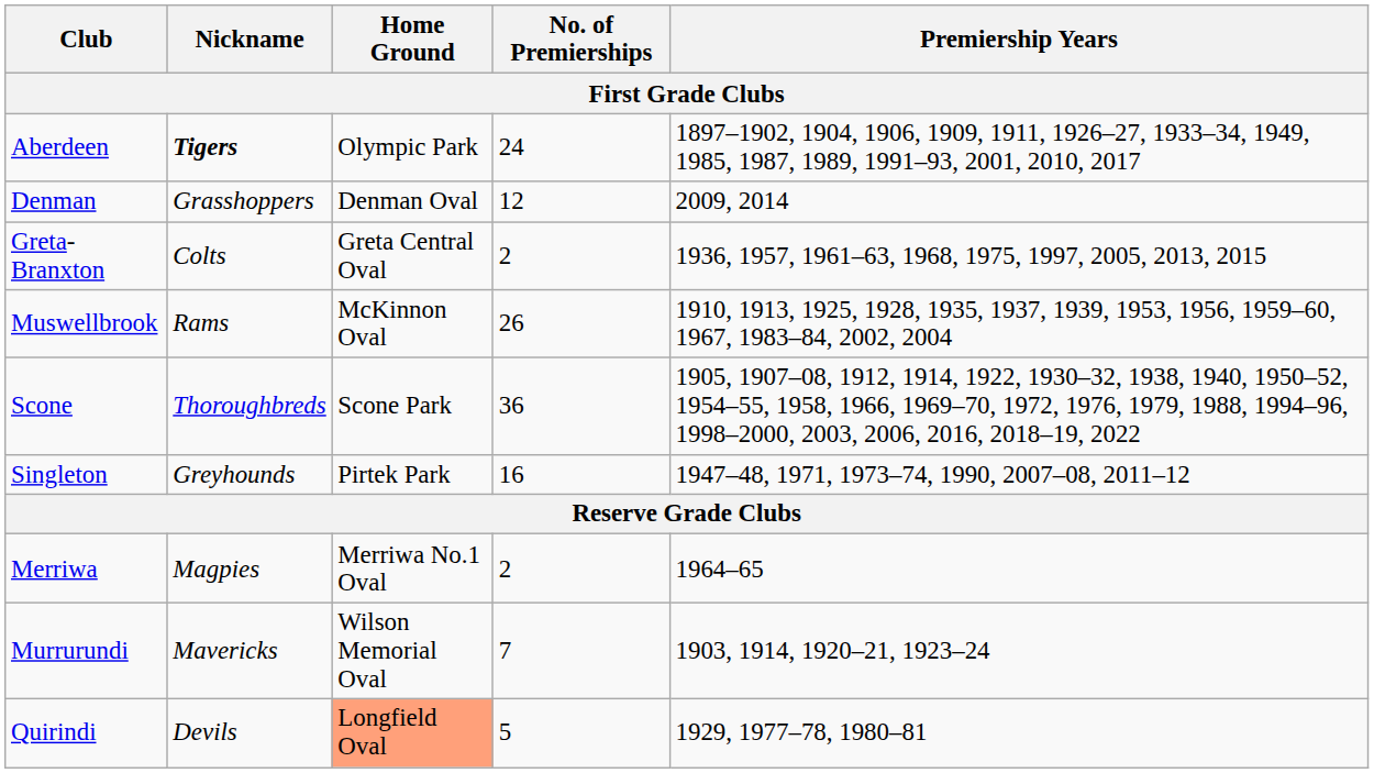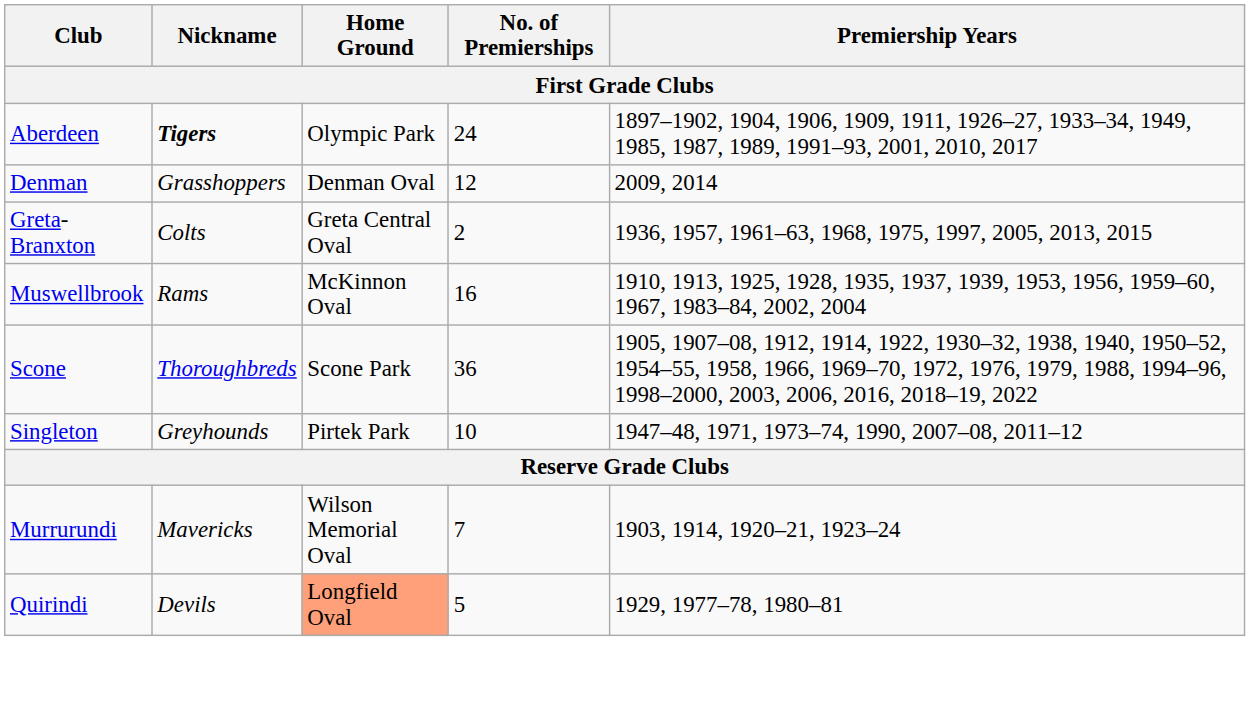Muswellbrook | No. of Premierships: 26 -> 16
Singleton | No. of Premierships: 16 -> 10
- row: Merriwa | Magpies | Merriwa No.1 Oval | 2 | 1964–65
